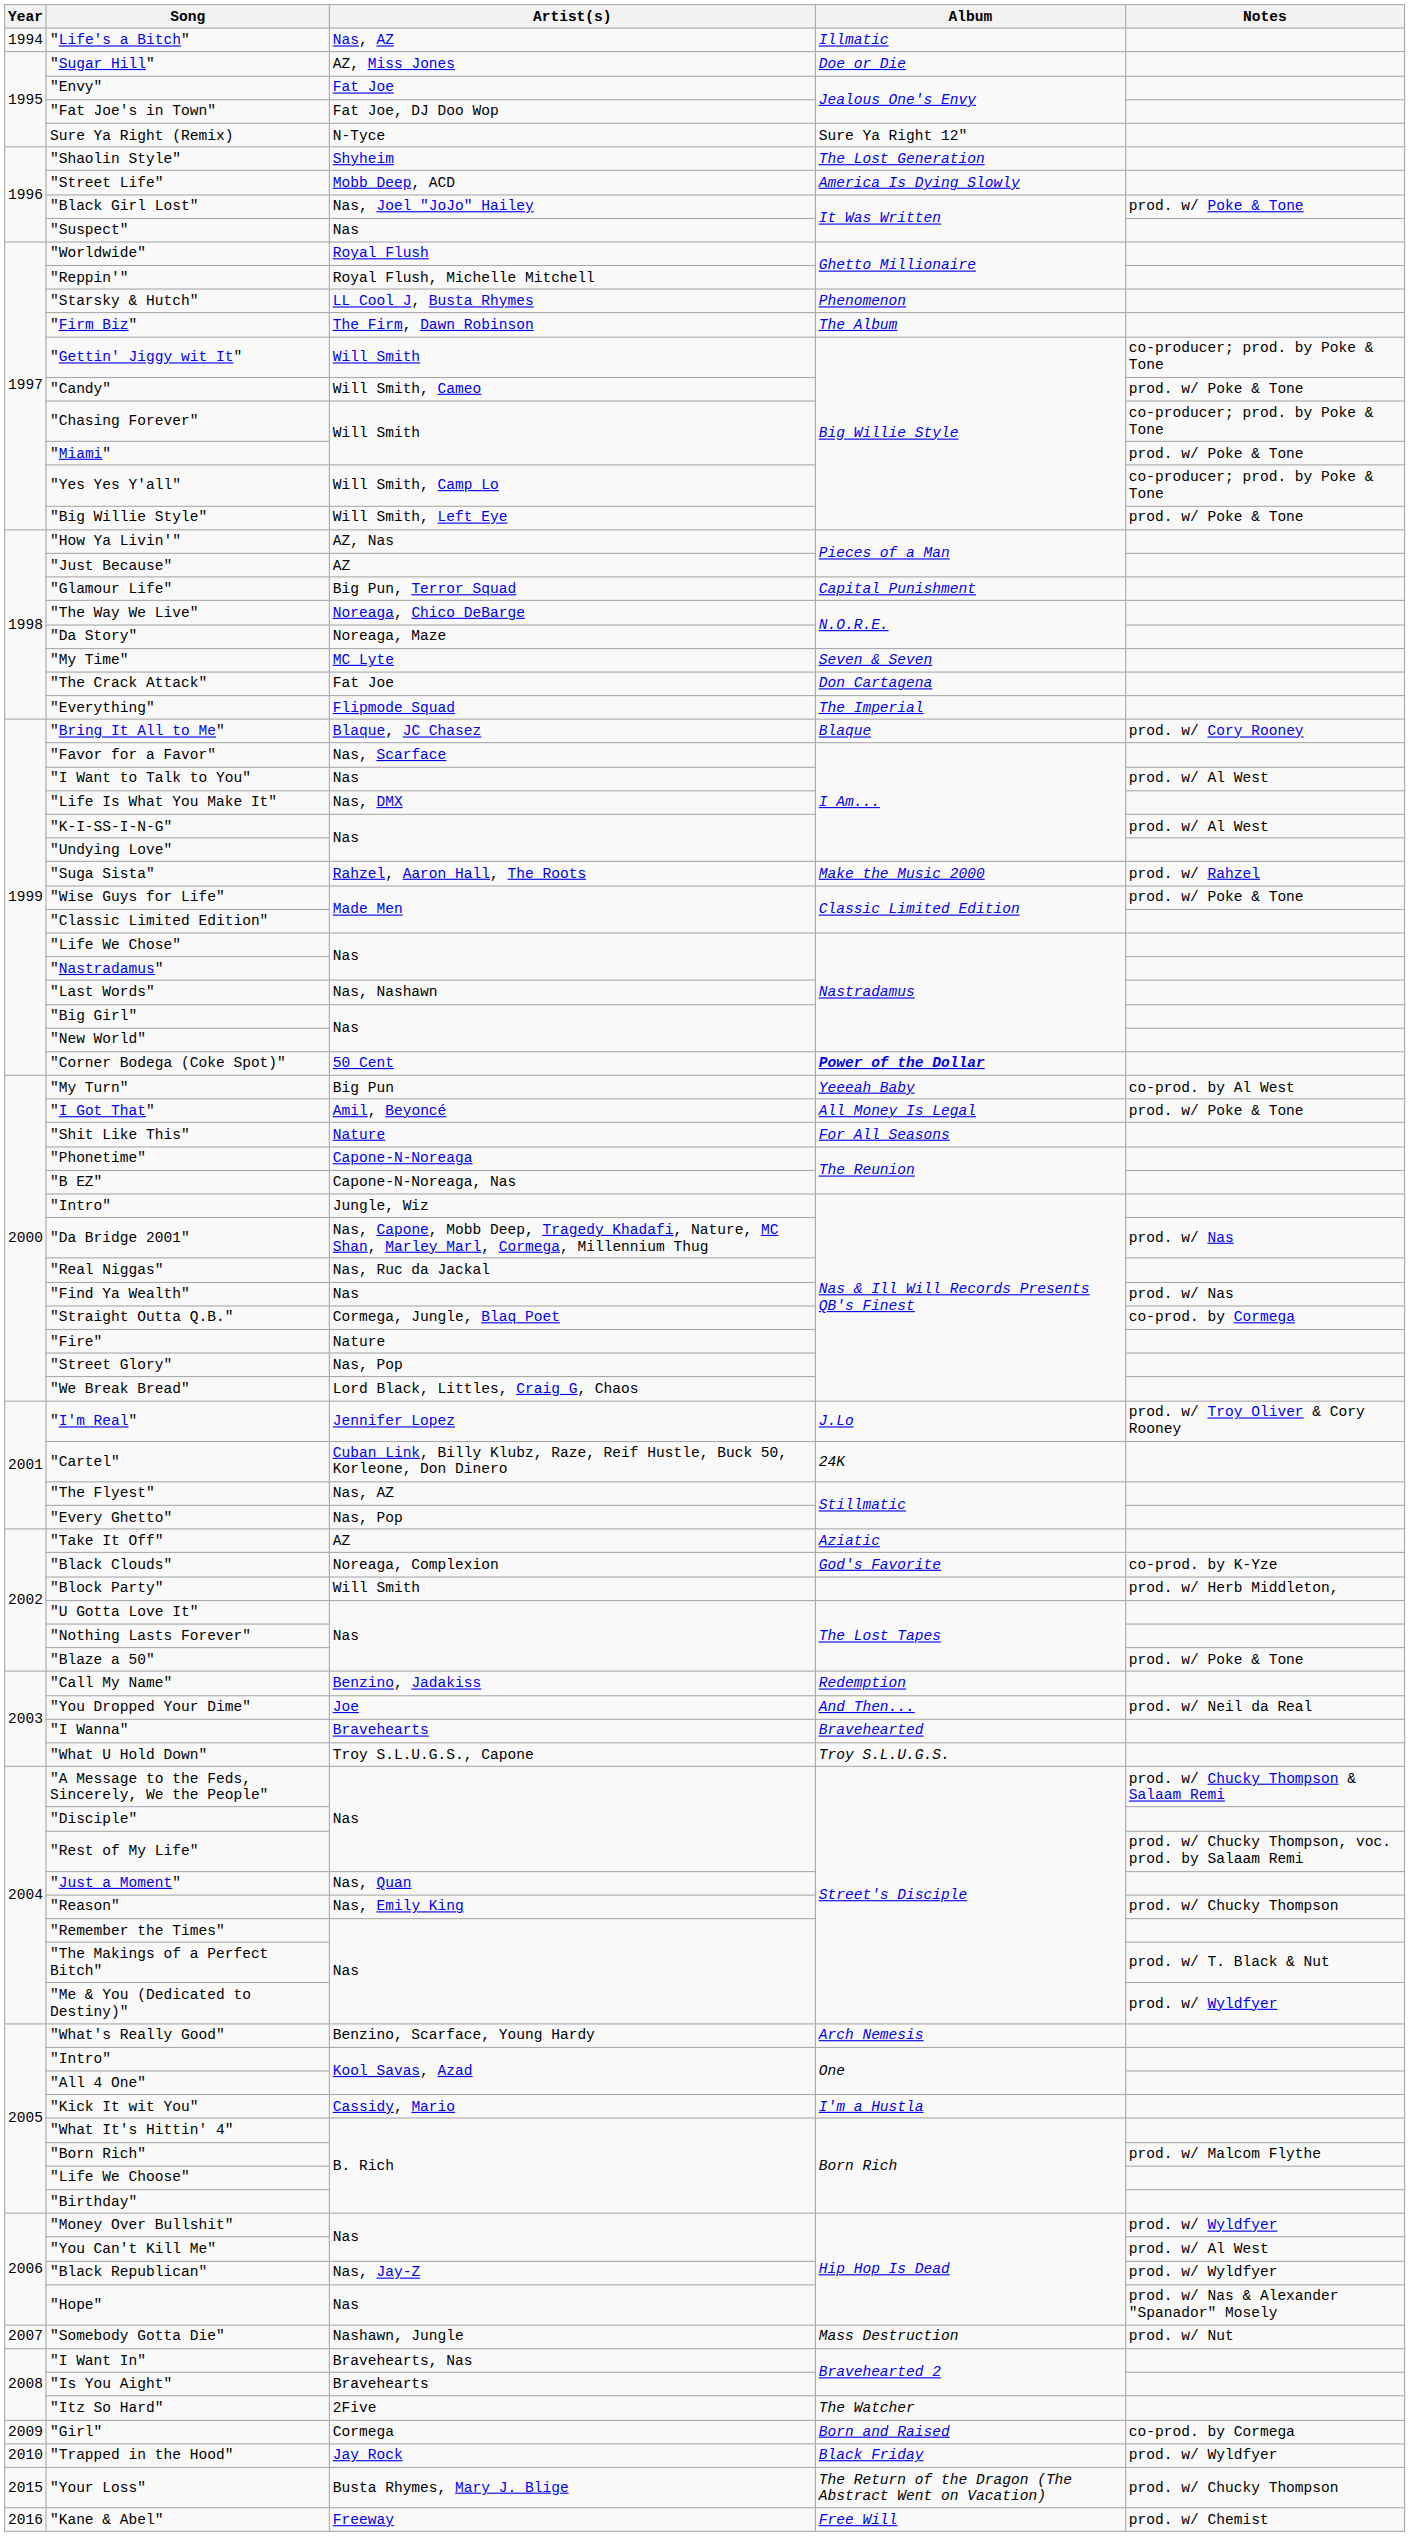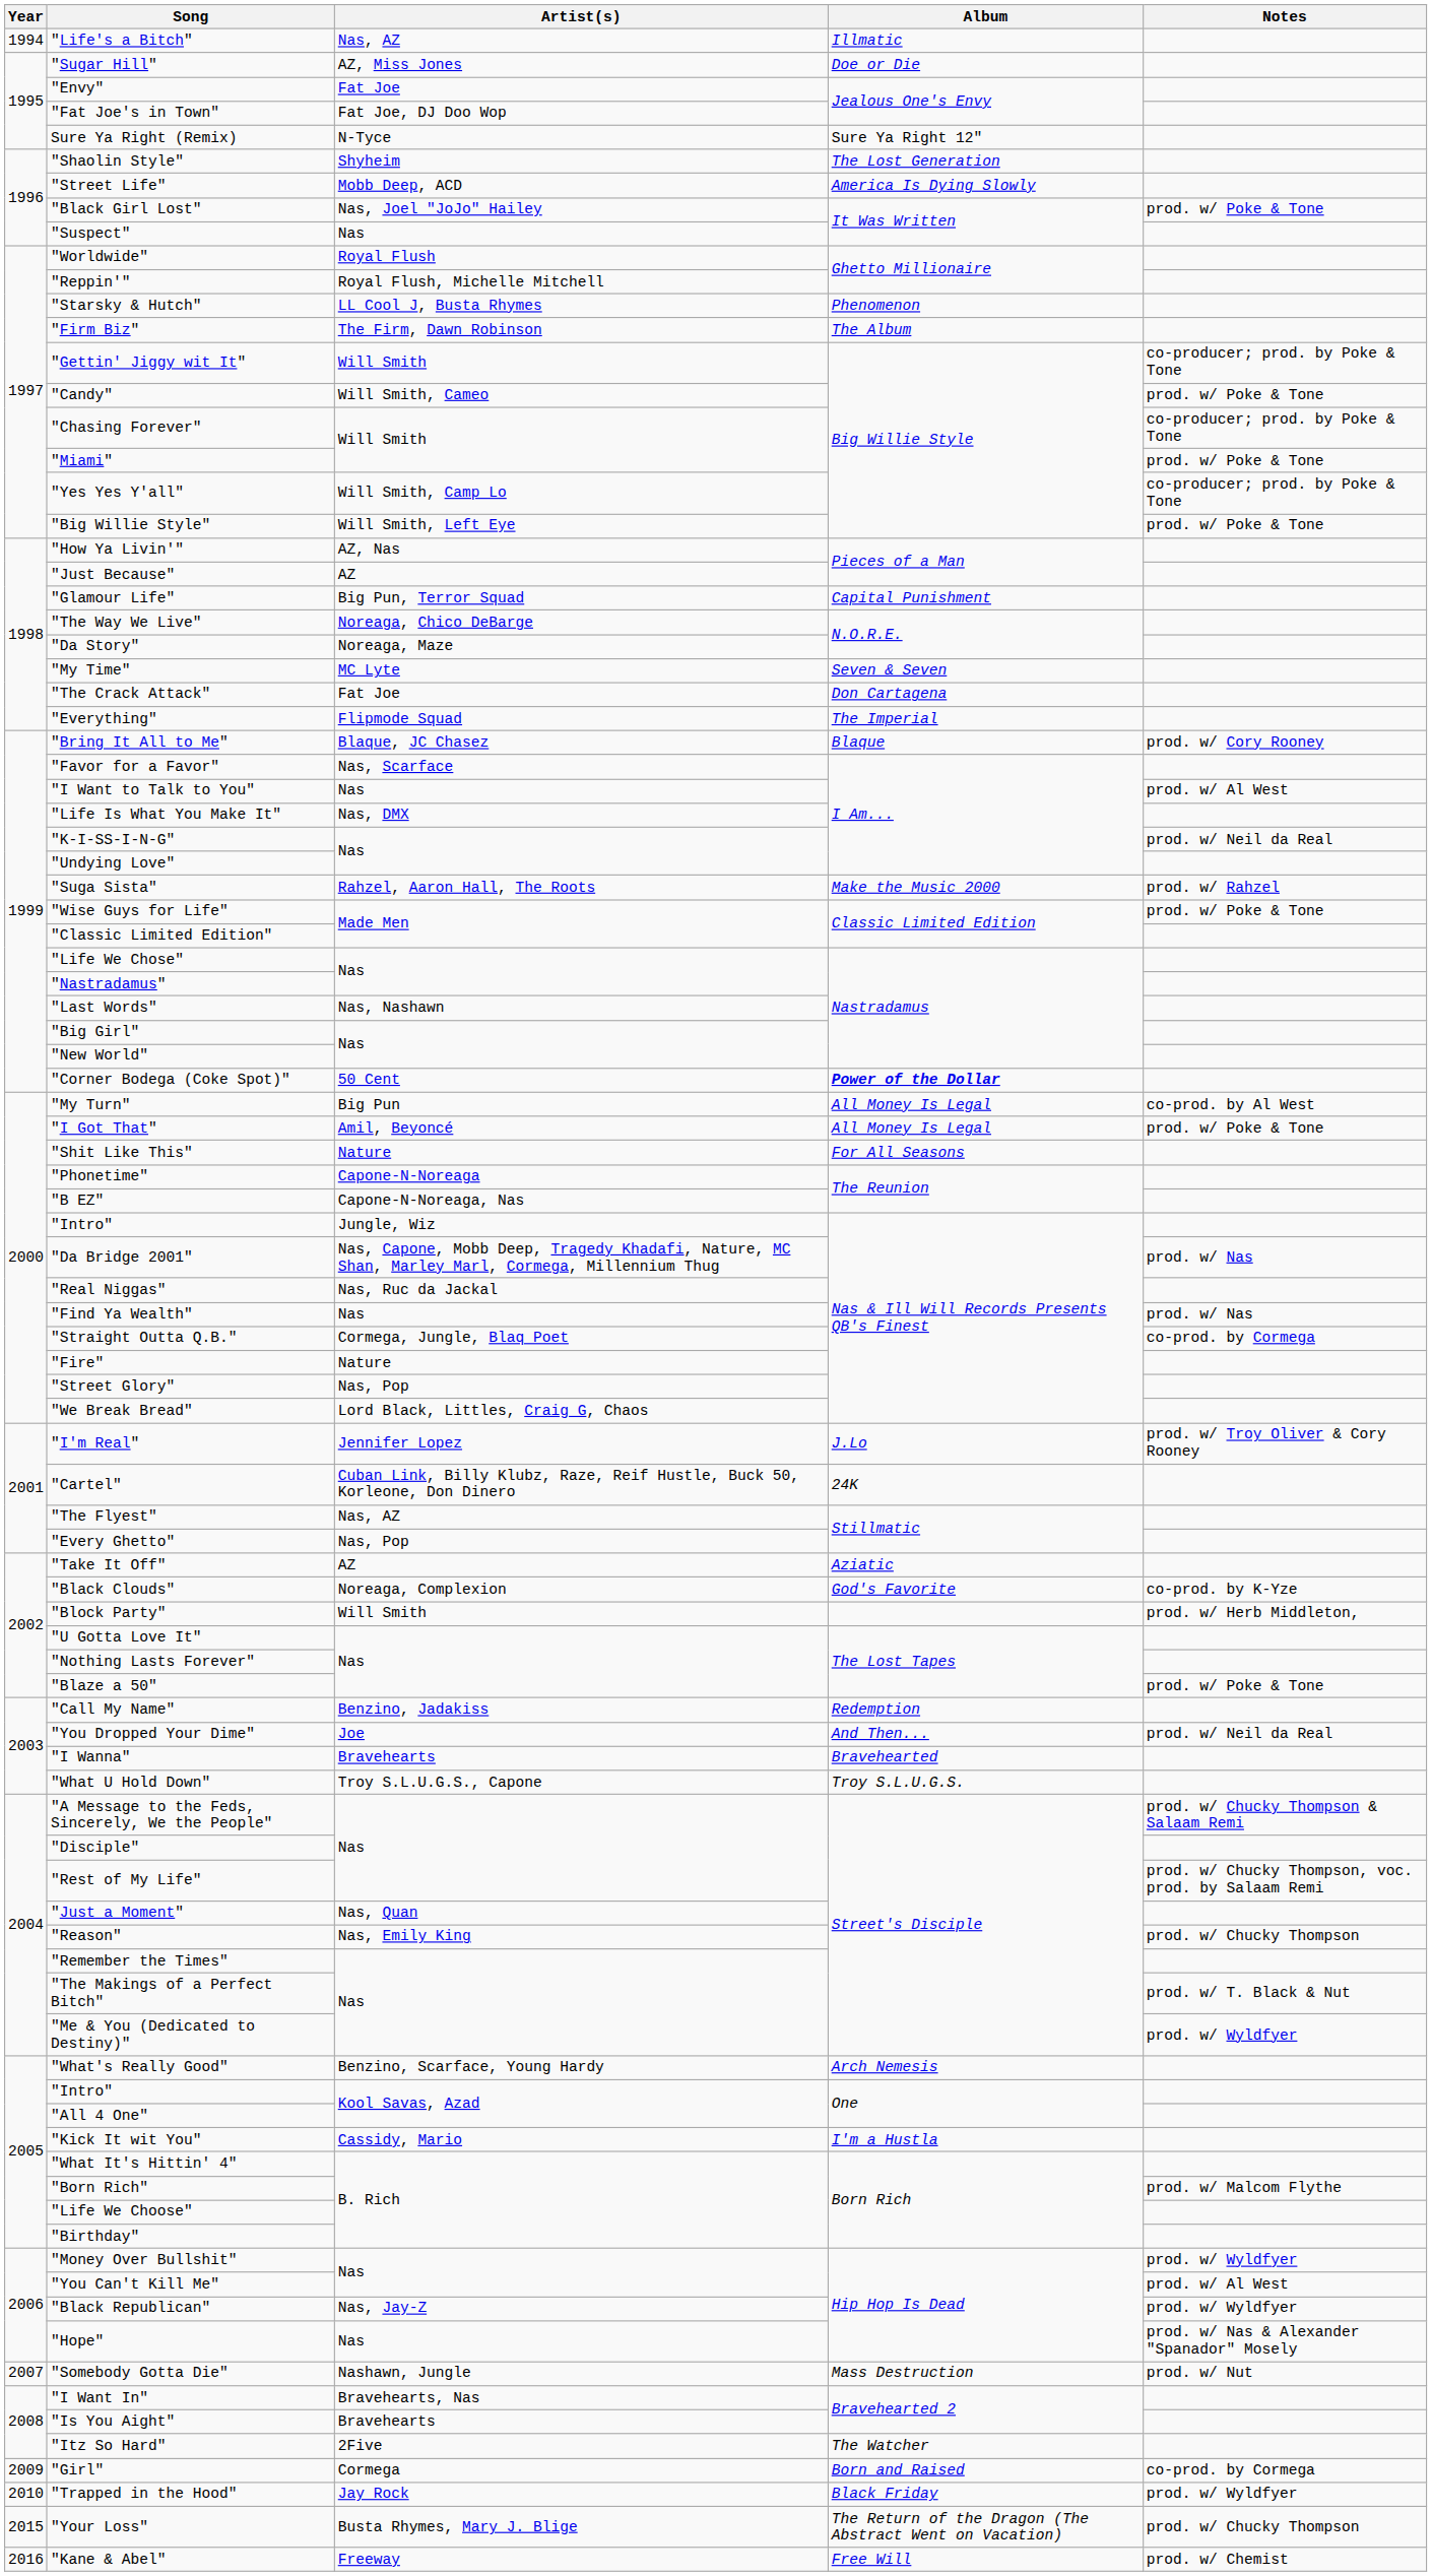"K-I-SS-I-N-G" | Notes: prod. w/ Al West -> prod. w/ Neil da Real
"My Turn" | Album: Yeeeah Baby -> All Money Is Legal
